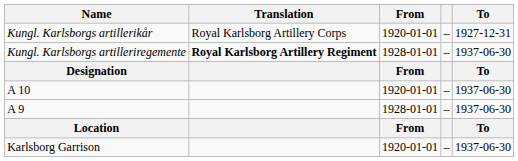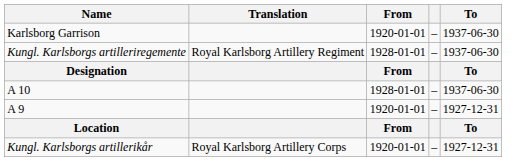rows swapped: Kungl. Karlsborgs artillerikår <-> Karlsborg Garrison
Kungl. Karlsborgs artilleriregemente | Translation: bold -> normal
A 10 | From: 1920-01-01 -> 1928-01-01
A 9 | From: 1928-01-01 -> 1920-01-01
A 9 | To: 1937-06-30 -> 1927-12-31
